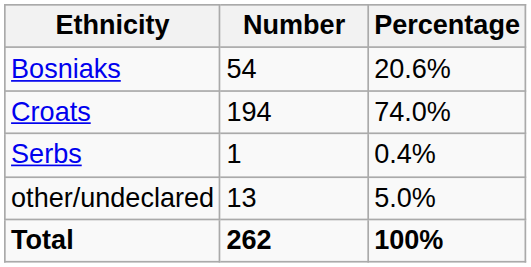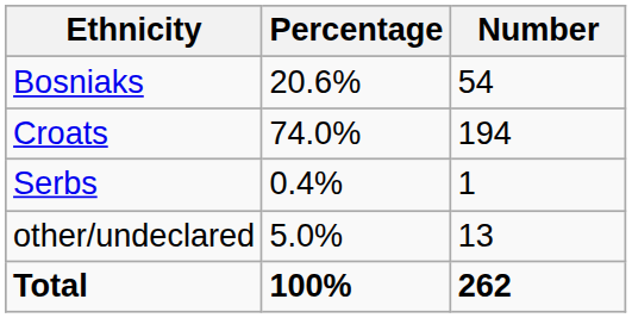columns swapped: Number <-> Percentage
